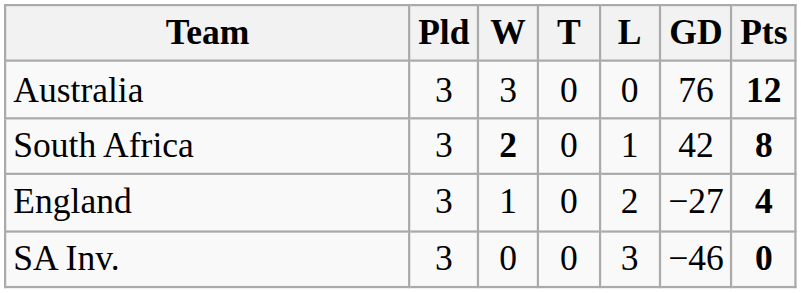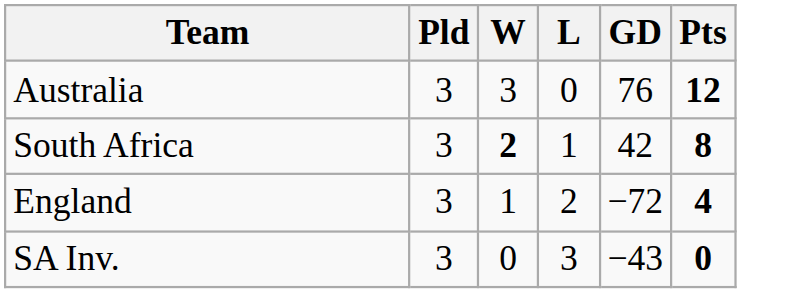- column: T | 0 | 0 | 0 | 0
England | GD: −27 -> −72
SA Inv. | GD: −46 -> −43
